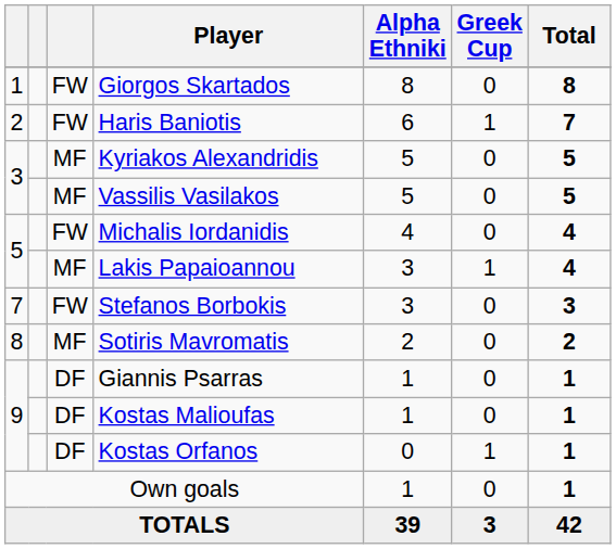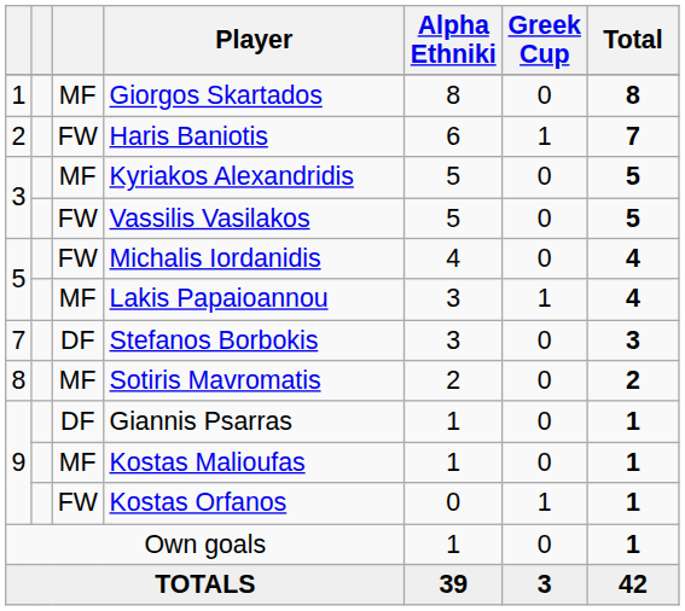Giorgos Skartados | column 3: FW -> MF
Vassilis Vasilakos | column 3: MF -> FW
Stefanos Borbokis | column 3: FW -> DF
Kostas Malioufas | column 3: DF -> MF
Kostas Orfanos | column 3: DF -> FW
